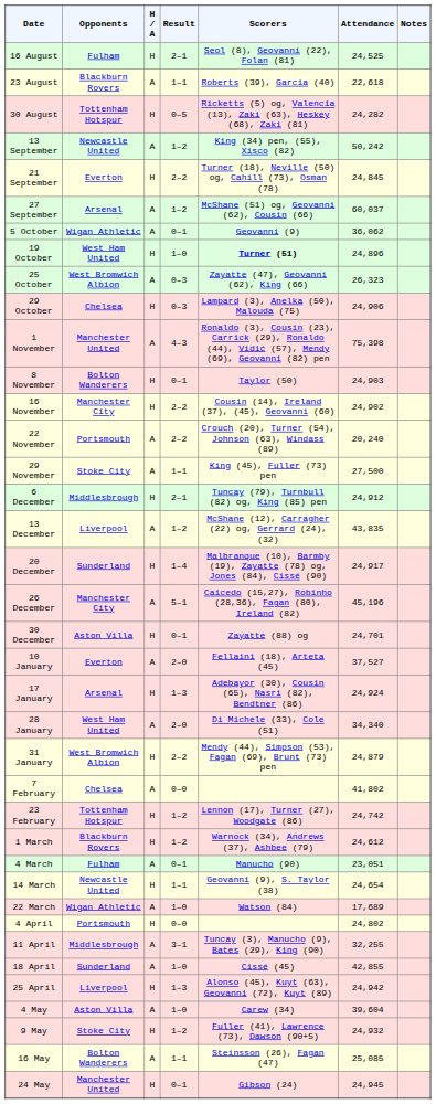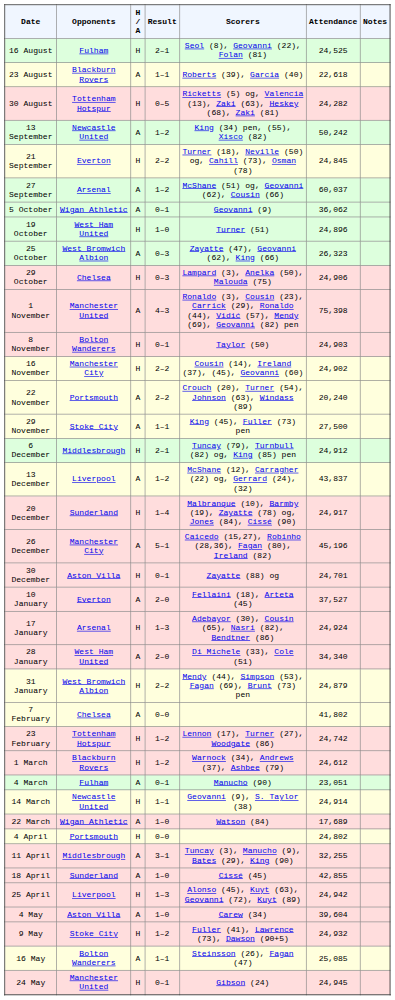19 October | Scorers: bold -> normal
13 December | Attendance: 43,835 -> 43,837
14 March | Attendance: 24,654 -> 24,914
